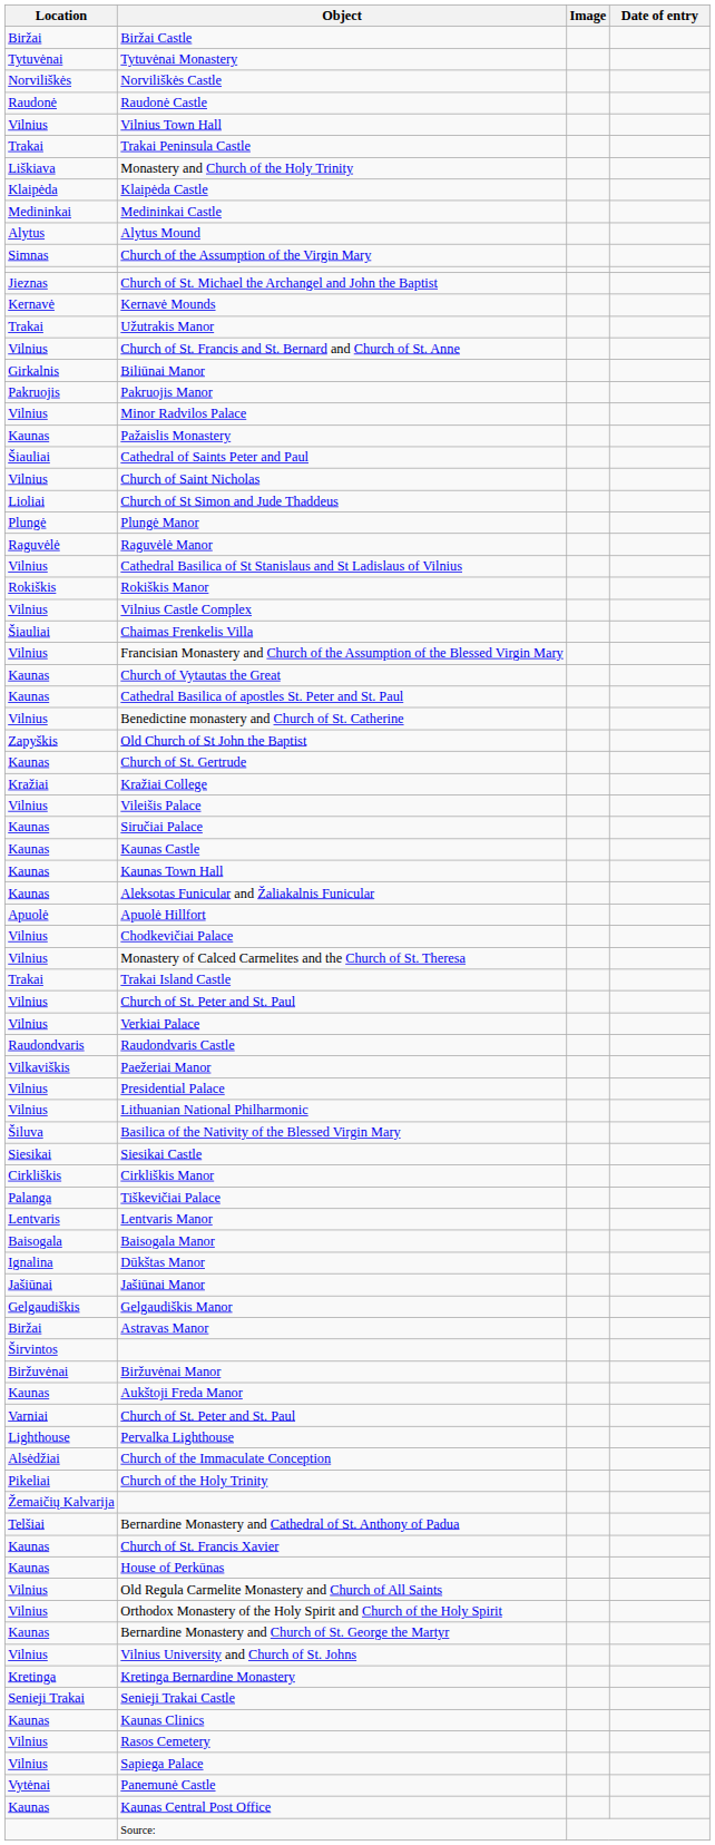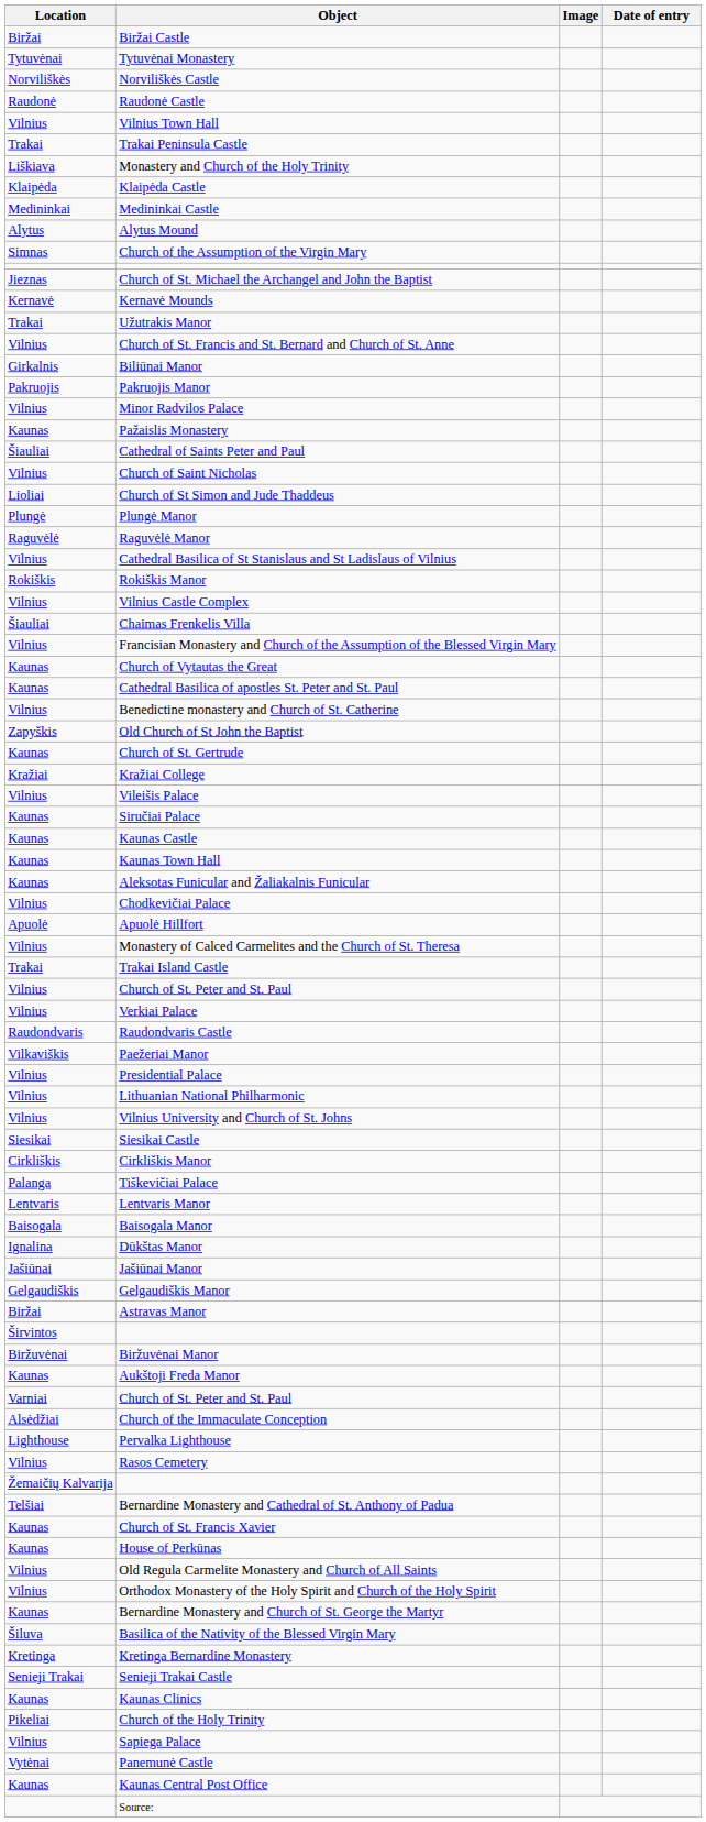rows swapped: Apuolė Hillfort <-> Chodkevičiai Palace
rows swapped: Vilnius University and Church of St. Johns <-> Basilica of the Nativity of the Blessed Virgin Mary
rows swapped: Pervalka Lighthouse <-> Church of the Immaculate Conception
rows swapped: Church of the Holy Trinity <-> Rasos Cemetery
